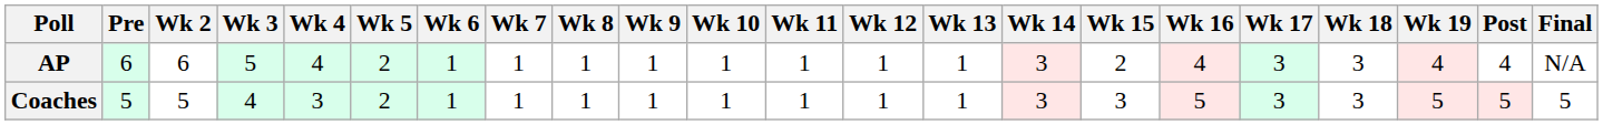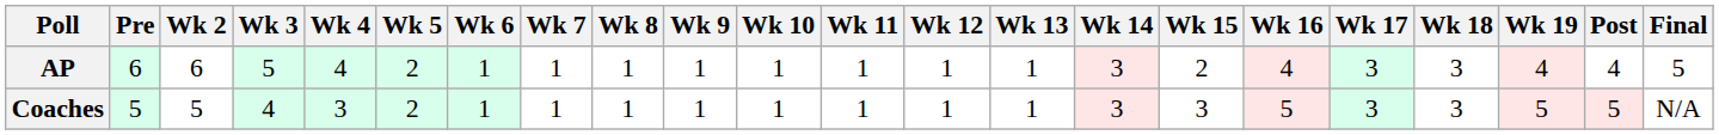AP | Final: N/A -> 5
Coaches | Final: 5 -> N/A
